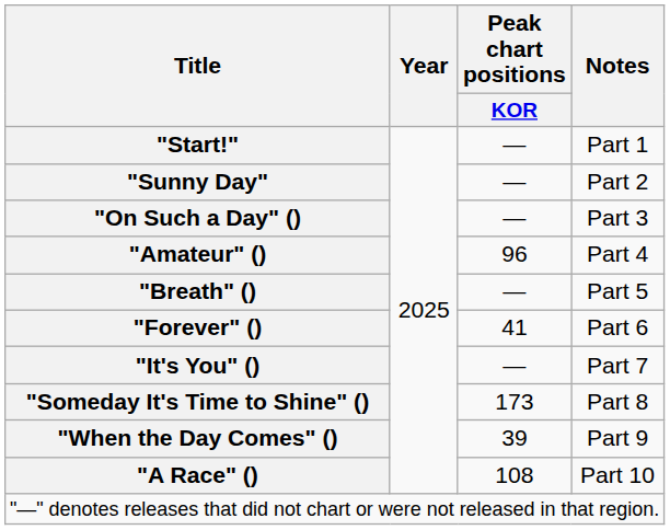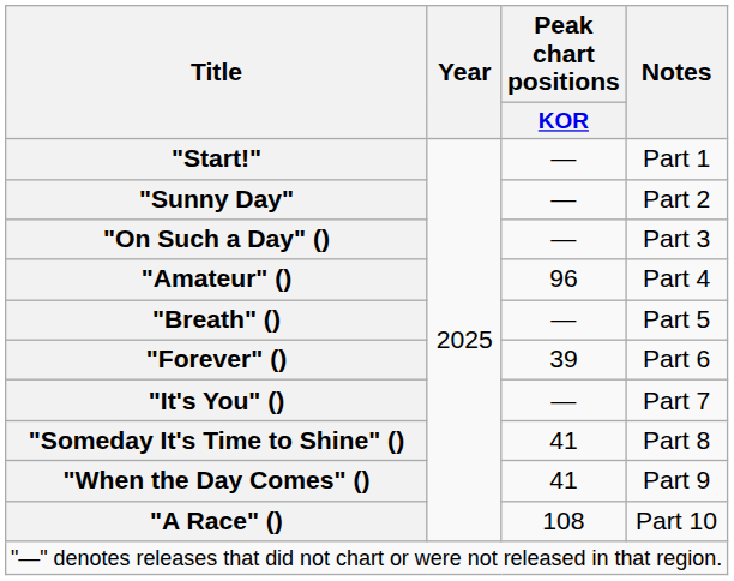"Forever" () | Peak chart positions / KOR: 41 -> 39
"Someday It's Time to Shine" () | Peak chart positions / KOR: 173 -> 41
"When the Day Comes" () | Peak chart positions / KOR: 39 -> 41
